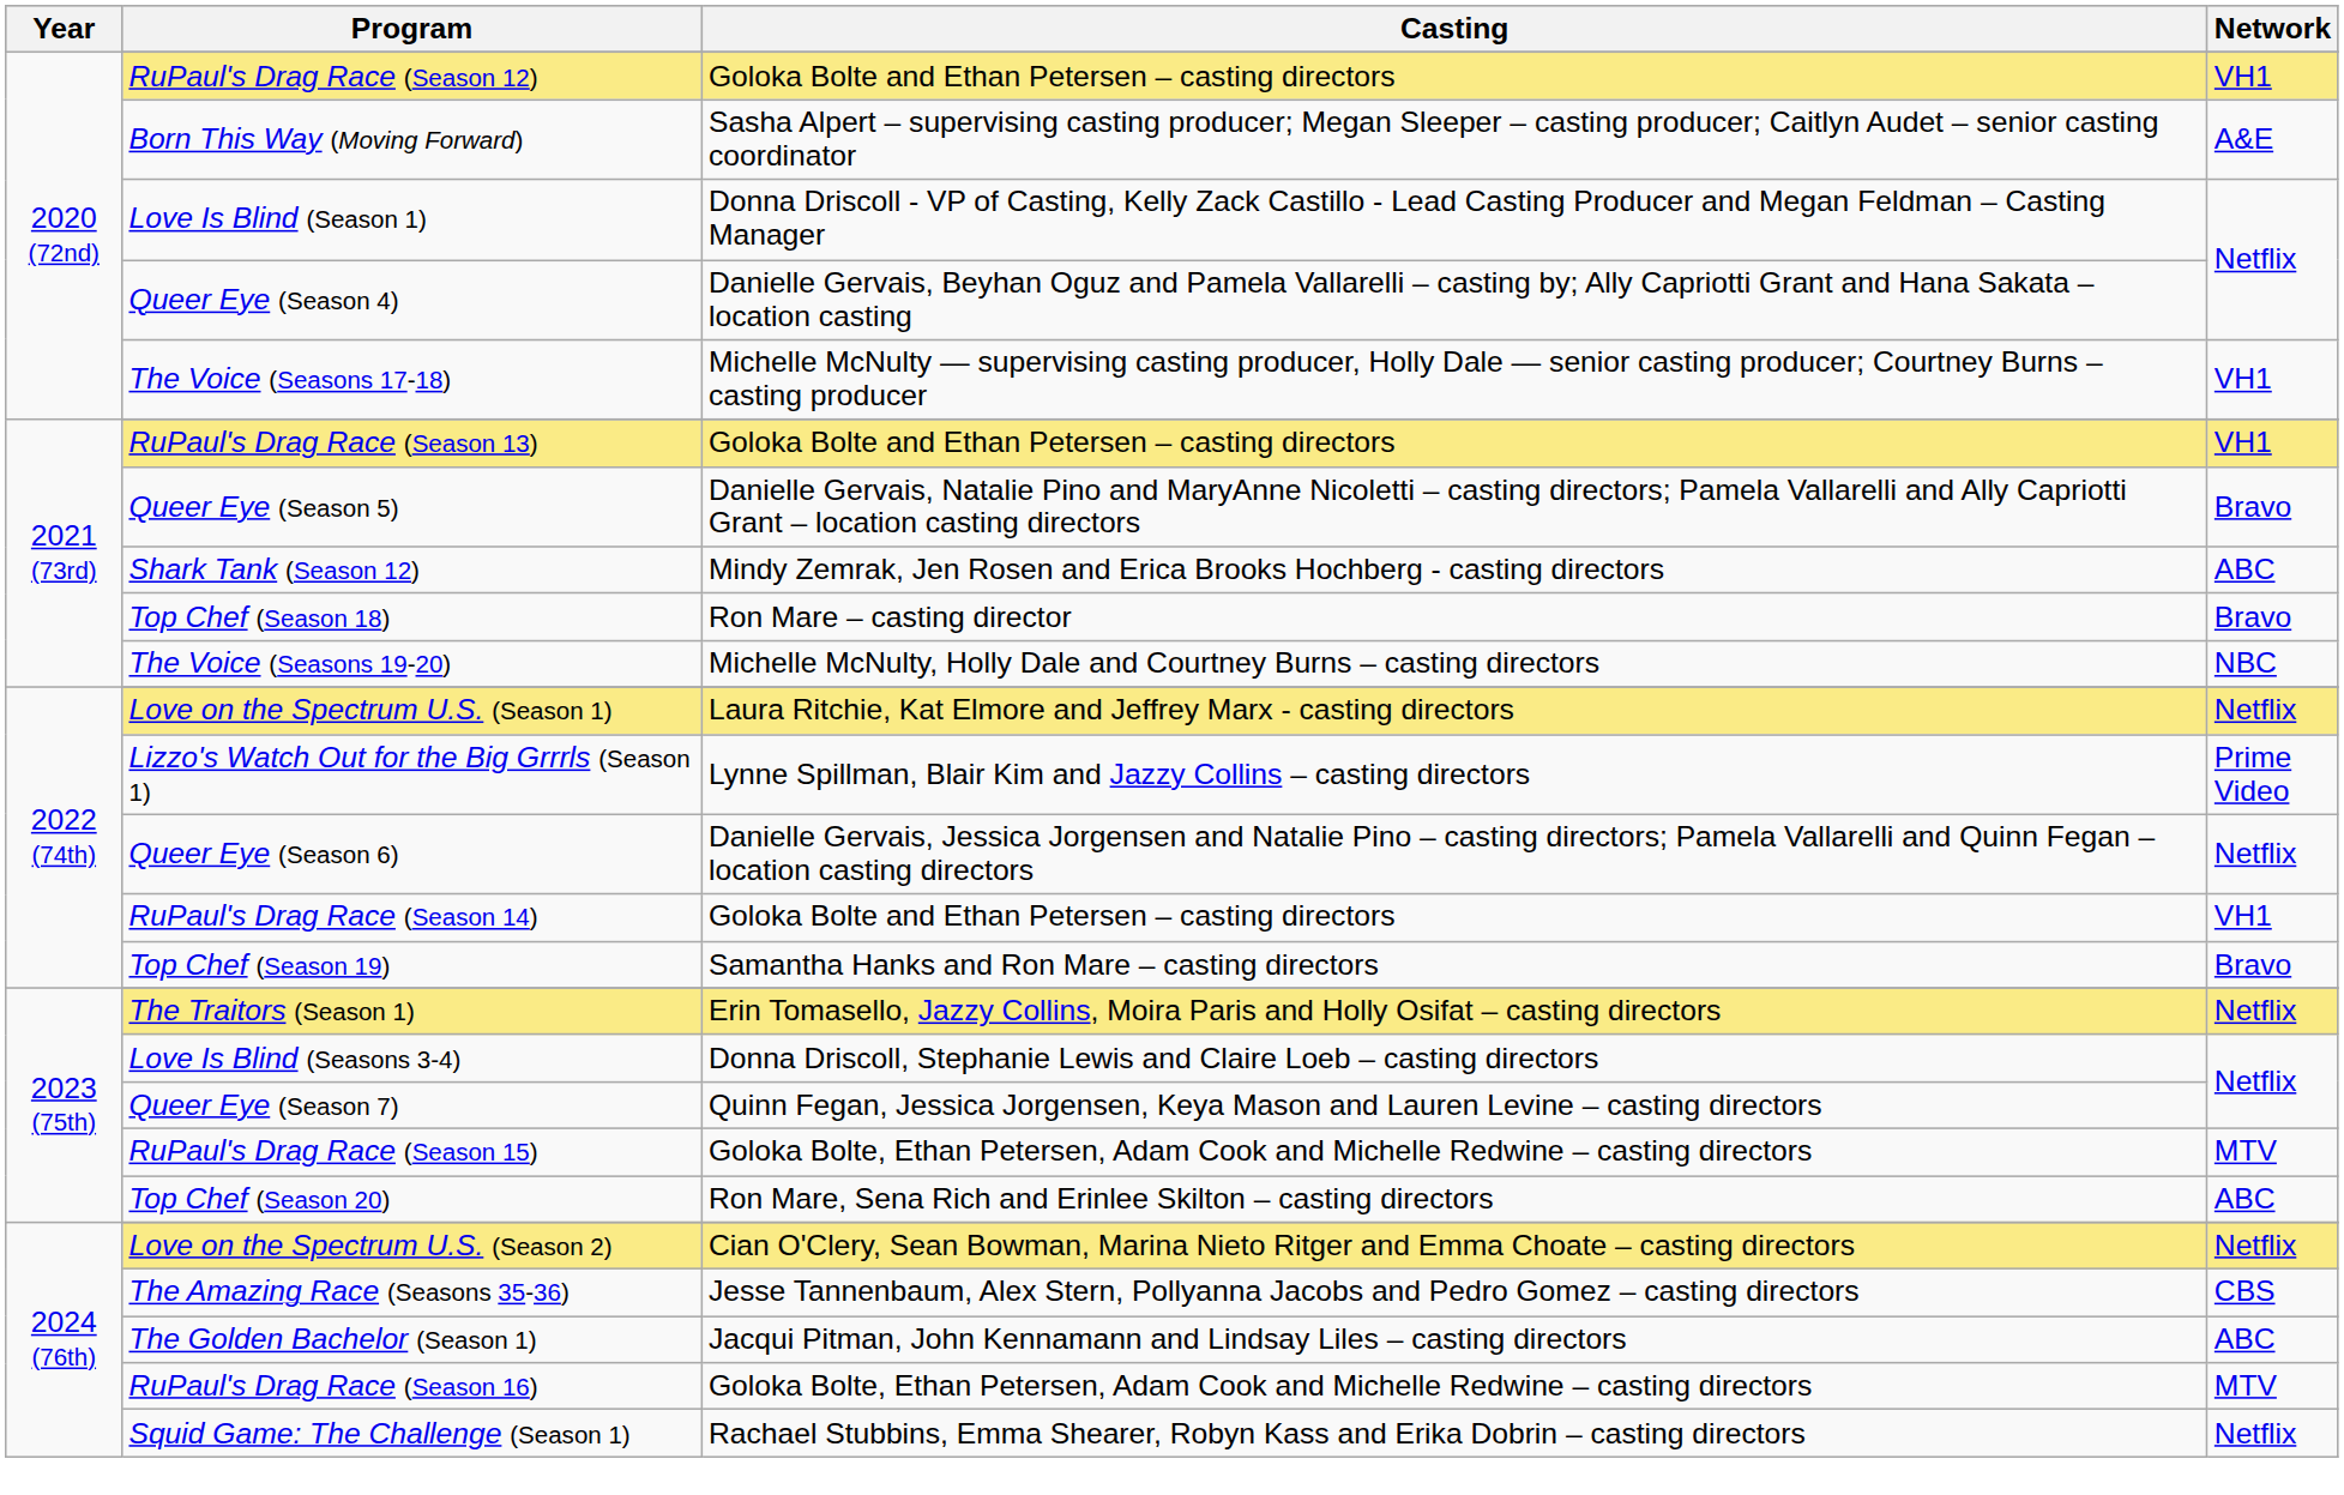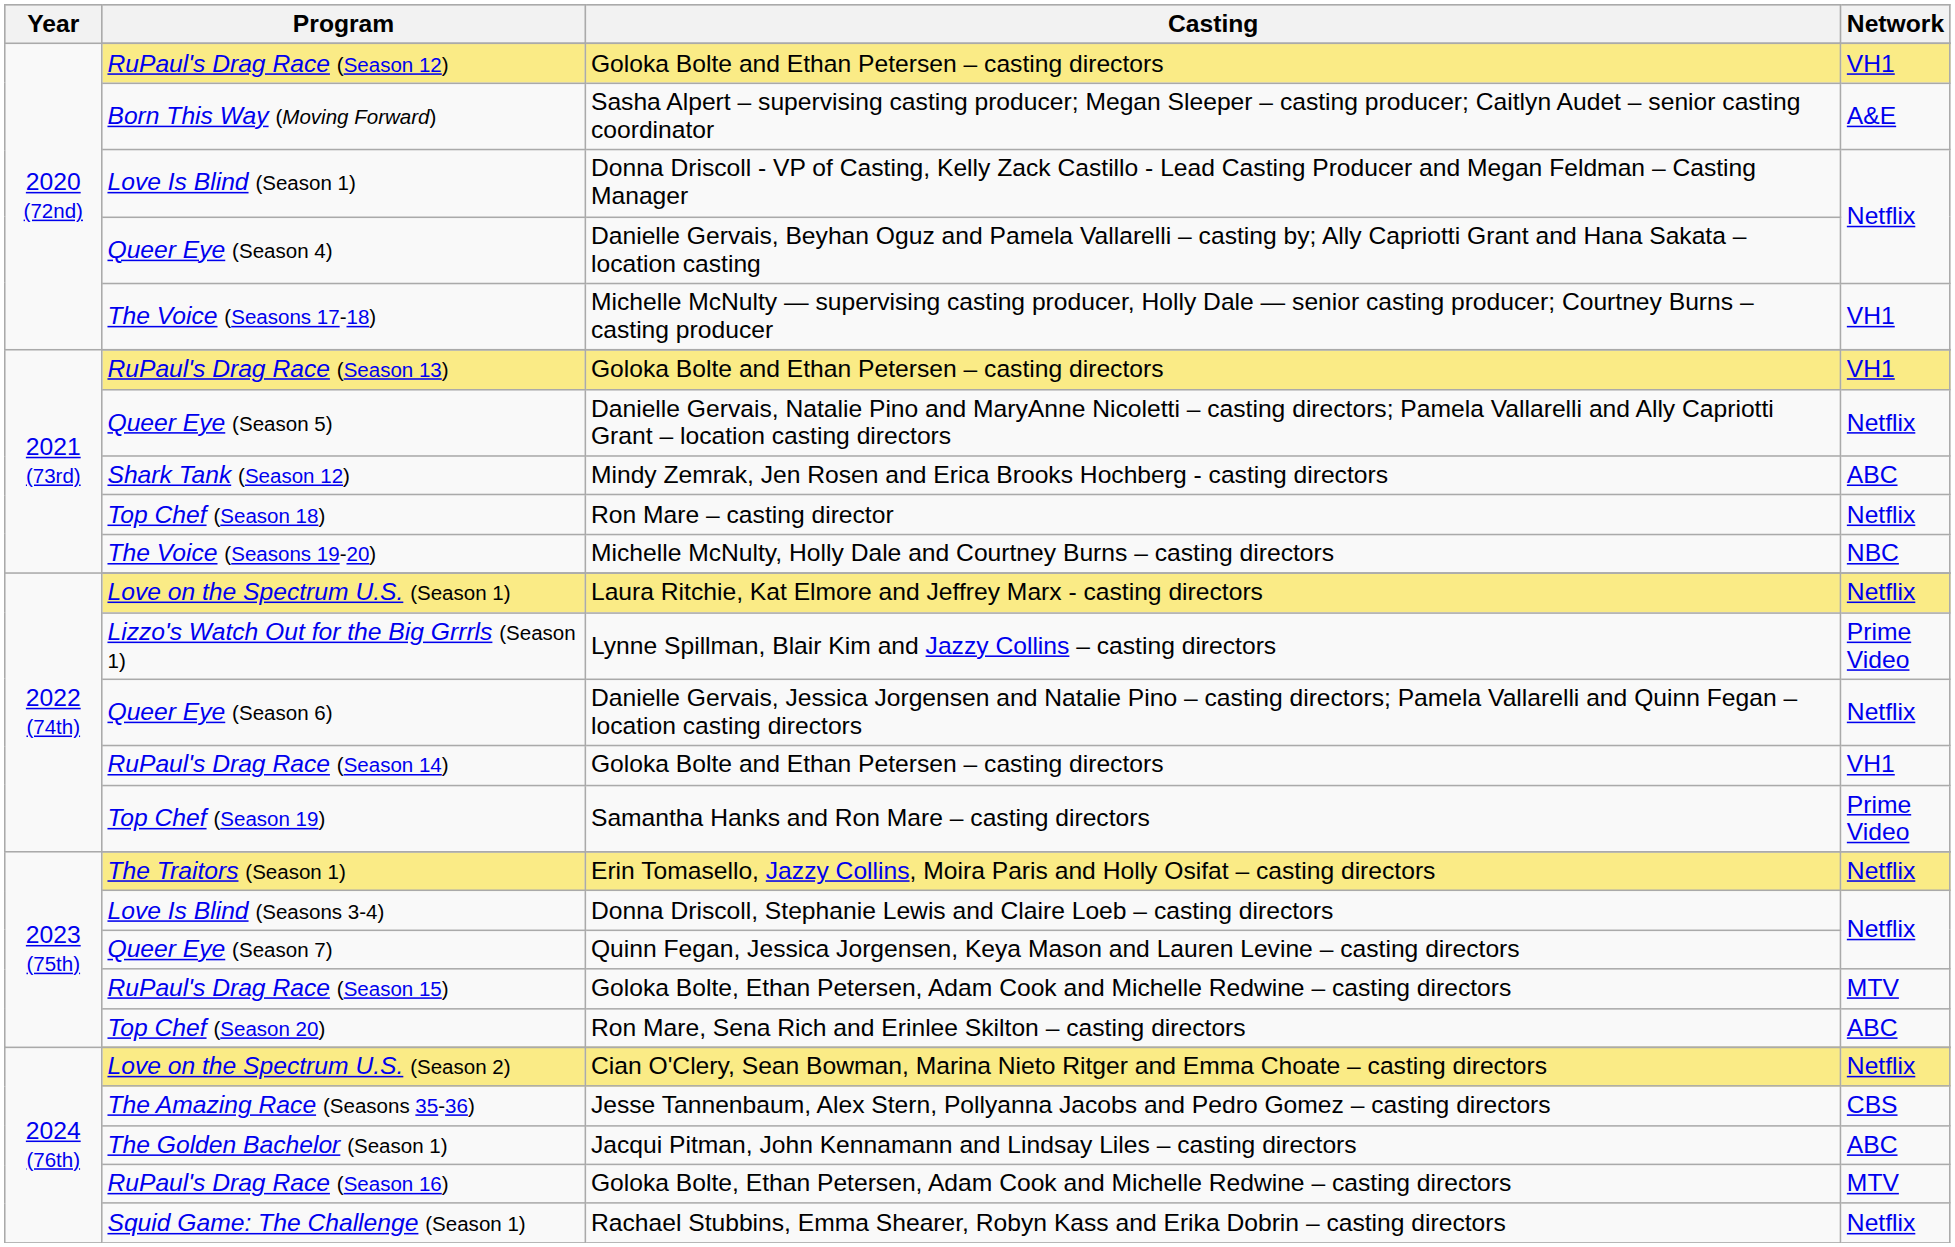Queer Eye (Season 5) | Network: Bravo -> Netflix
Top Chef (Season 18) | Network: Bravo -> Netflix
Top Chef (Season 19) | Network: Bravo -> Prime Video
